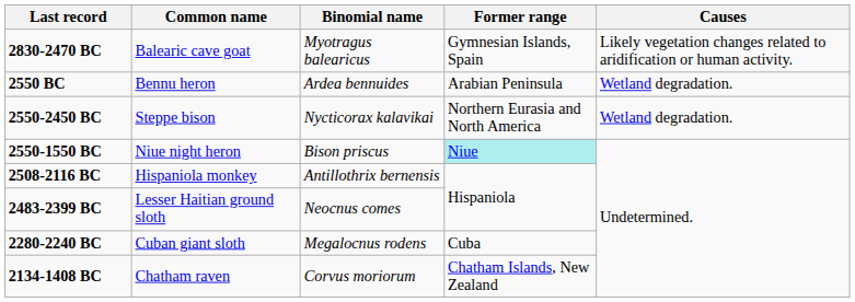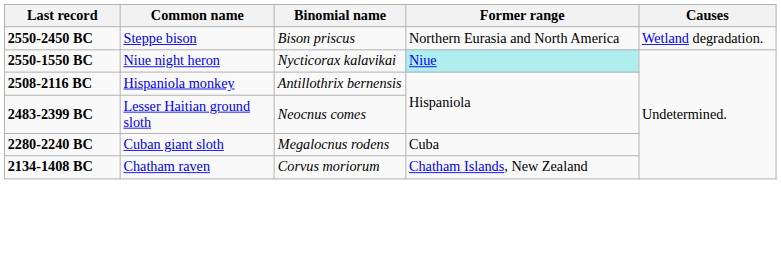- row: 2830-2470 BC | Balearic cave goat | Myotragus balearicus | Gymnesian Islands, Spain | Likely vegetation changes related to aridification or human activity.
- row: 2550 BC | Bennu heron | Ardea bennuides | Arabian Peninsula | Wetland degradation.
2550-2450 BC | Binomial name: Nycticorax kalavikai -> Bison priscus
2550-1550 BC | Binomial name: Bison priscus -> Nycticorax kalavikai
